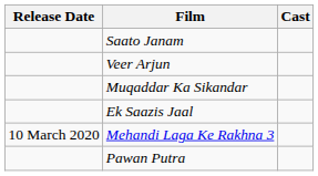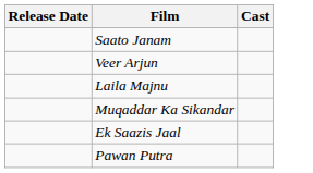+ row: Laila Majnu
- row: 10 March 2020 | Mehandi Laga Ke Rakhna 3
